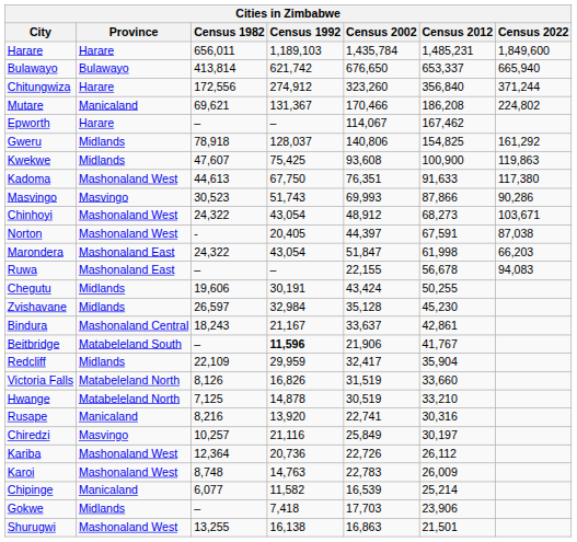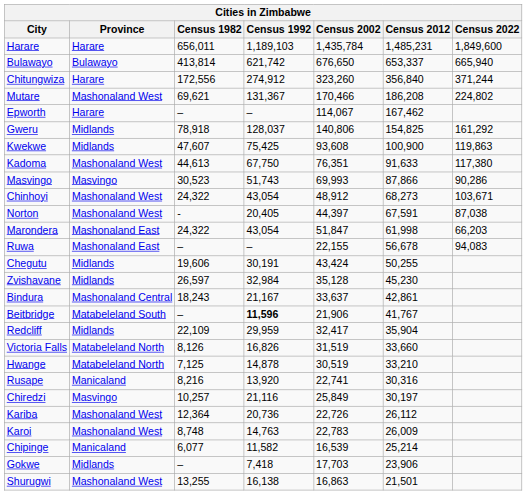Mutare | Province: Manicaland -> Mashonaland West
